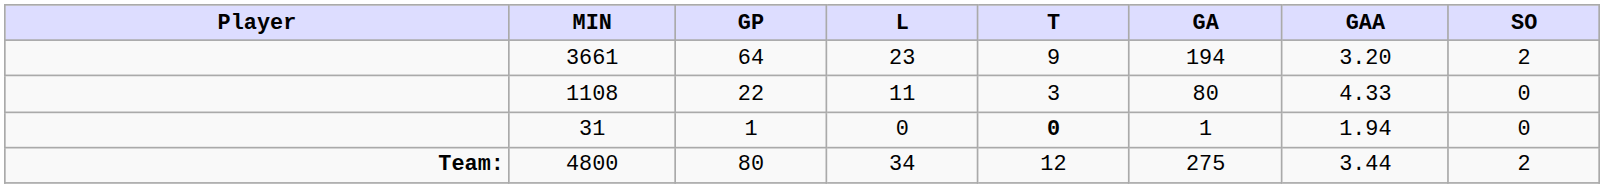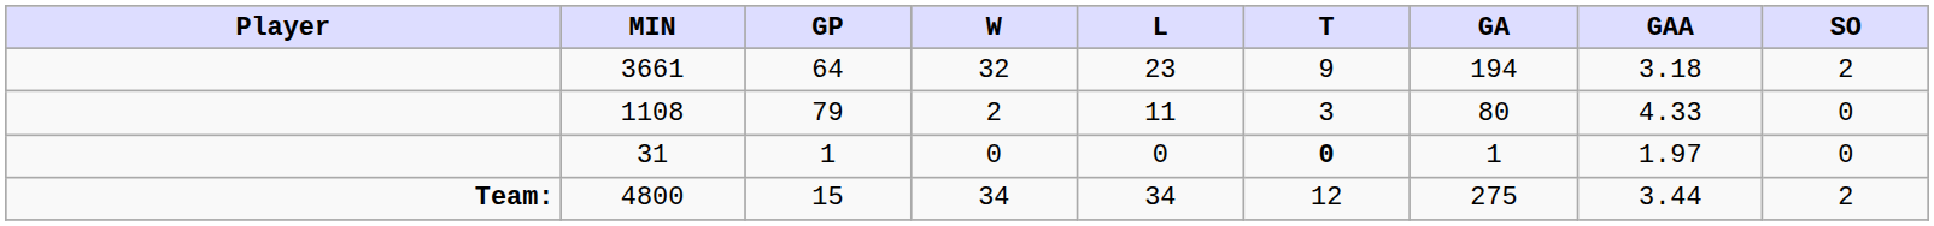+ column: W | 32 | 2 | 0 | 34
3661 | GAA: 3.20 -> 3.18
1108 | GP: 22 -> 79
31 | GAA: 1.94 -> 1.97
4800 | GP: 80 -> 15
